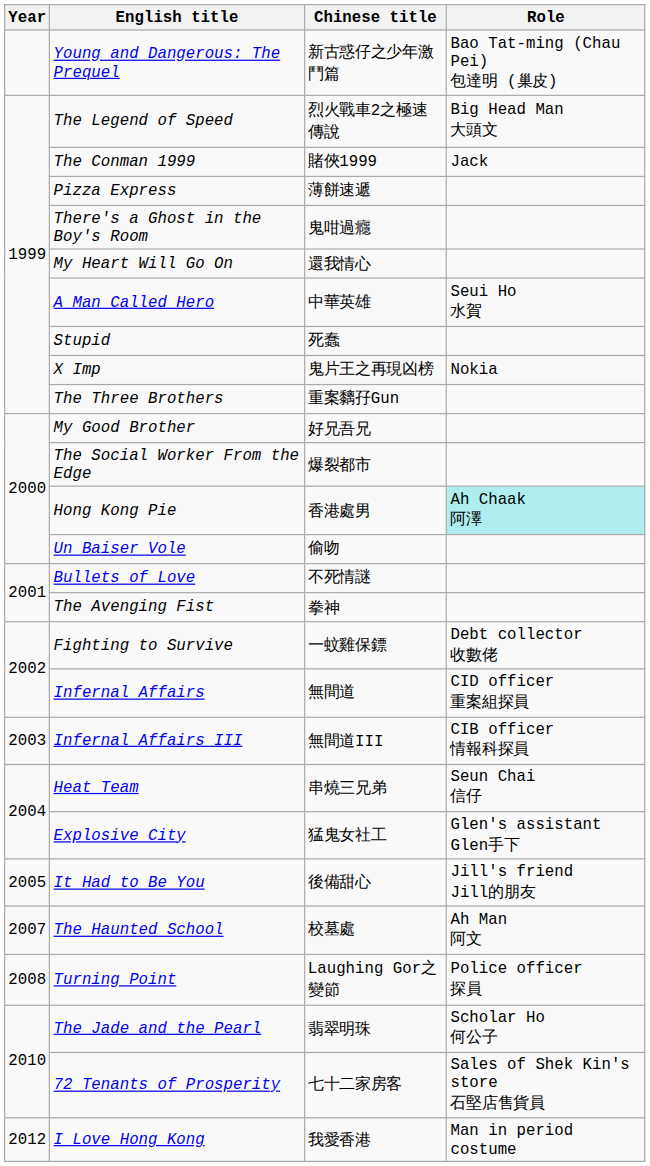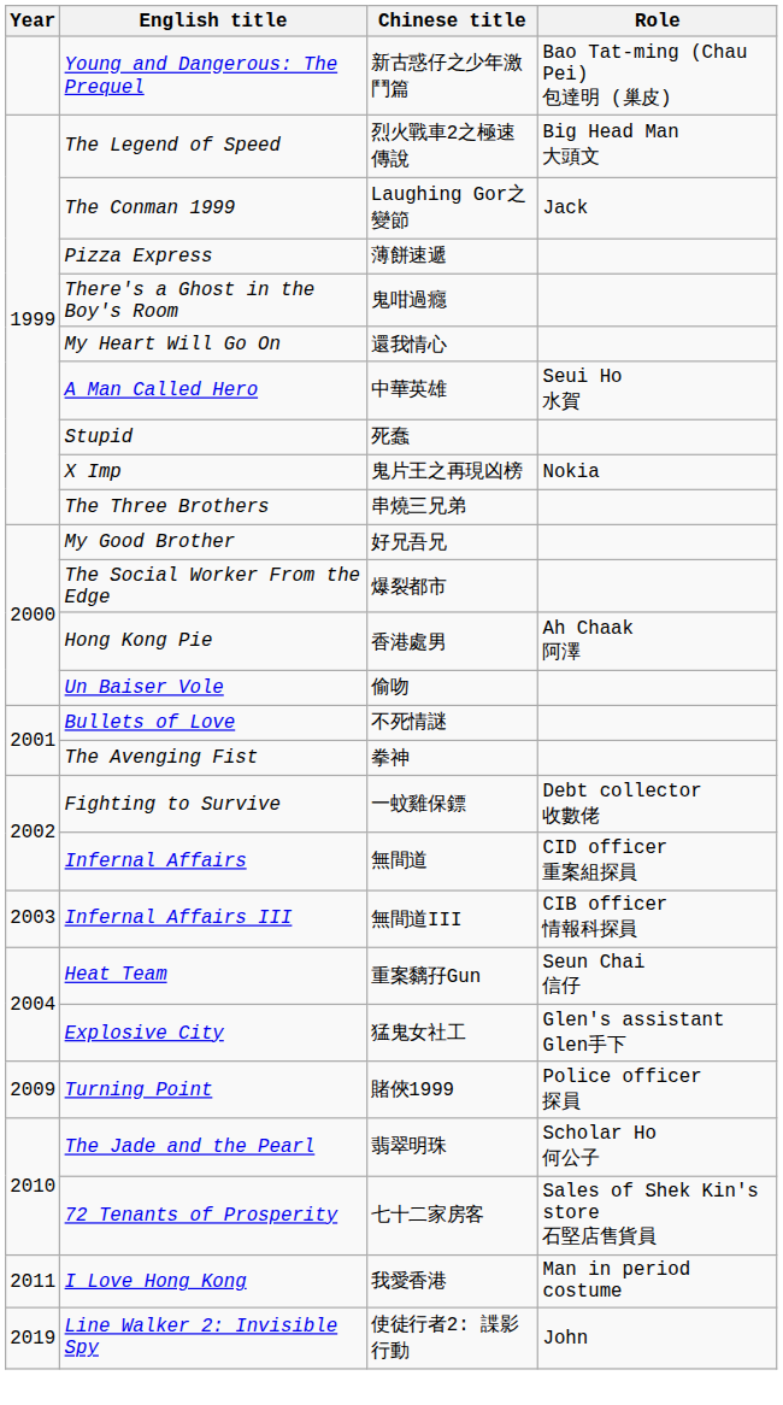The Conman 1999 | Chinese title: 賭俠1999 -> Laughing Gor之變節
The Three Brothers | Chinese title: 重案黐孖Gun -> 串燒三兄弟
Hong Kong Pie | Role: paleturquoise background -> no background
Heat Team | Chinese title: 串燒三兄弟 -> 重案黐孖Gun
- row: 2005 | It Had to Be You | 後備甜心 | Jill's friend Jill的朋友
- row: 2007 | The Haunted School | 校墓處 | Ah Man 阿文
Turning Point | Year: 2008 -> 2009
Turning Point | Chinese title: Laughing Gor之變節 -> 賭俠1999
I Love Hong Kong | Year: 2012 -> 2011
+ row: 2019 | Line Walker 2: Invisible Spy | 使徒行者2: 諜影行動 | John
